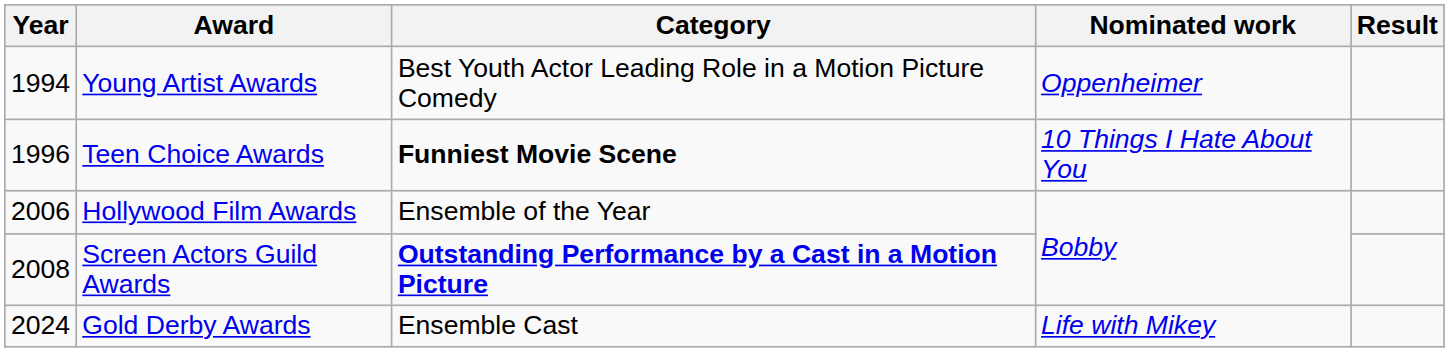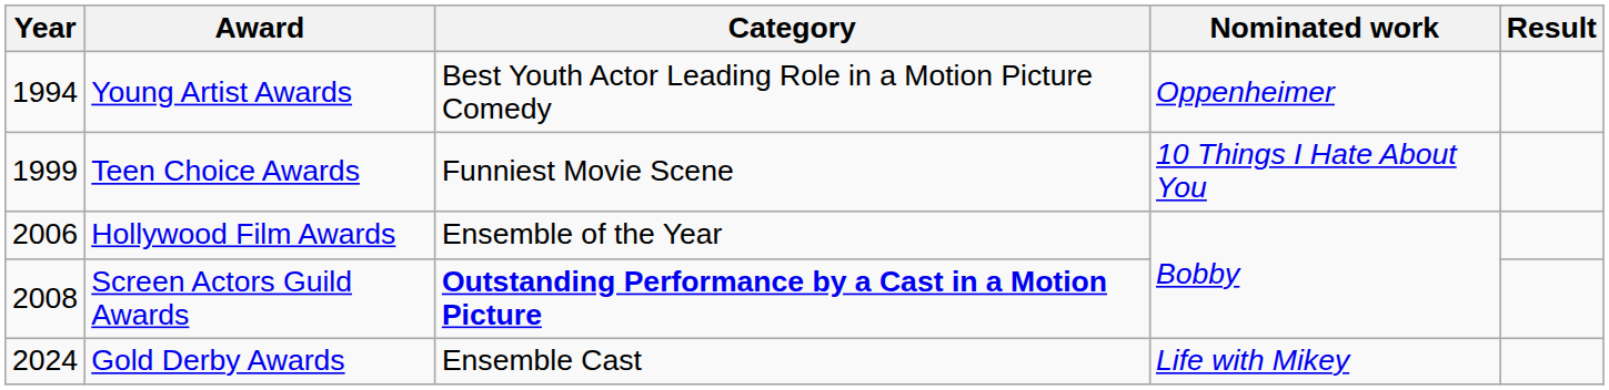Teen Choice Awards | Year: 1996 -> 1999
Teen Choice Awards | Category: bold -> normal
